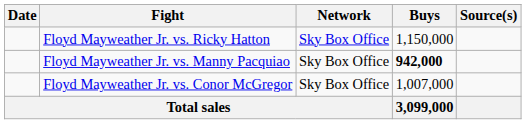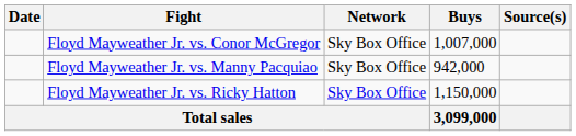rows swapped: Floyd Mayweather Jr. vs. Ricky Hatton <-> Floyd Mayweather Jr. vs. Conor McGregor
Floyd Mayweather Jr. vs. Manny Pacquiao | Buys: bold -> normal
